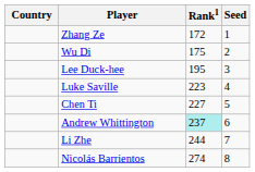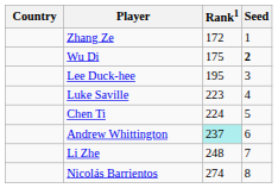Wu Di | Seed: normal -> bold
Chen Ti | Rank1: 227 -> 224
Li Zhe | Rank1: 244 -> 248
